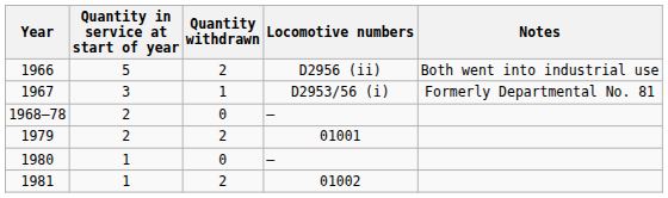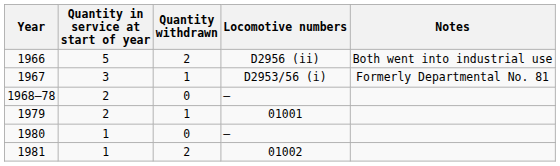1979 | Quantity withdrawn: 2 -> 1
